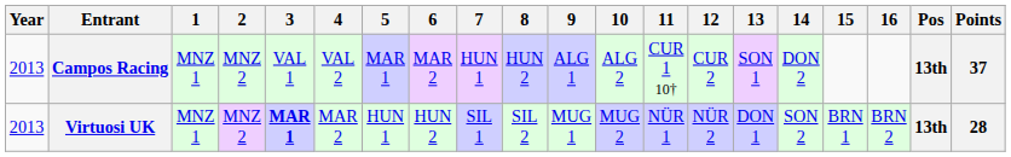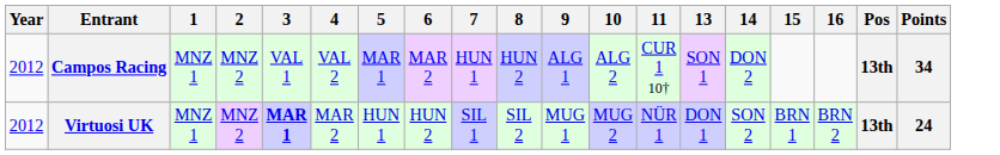- column: 12 | CUR 2 | NÜR 2
Campos Racing | Year: 2013 -> 2012
Campos Racing | Points: 37 -> 34
Virtuosi UK | Year: 2013 -> 2012
Virtuosi UK | Points: 28 -> 24
